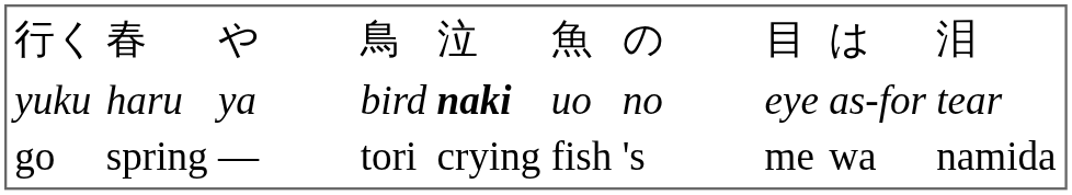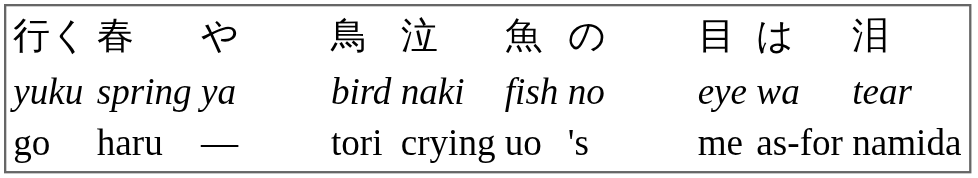yuku | column 2: haru -> spring
yuku | column 6: bold -> normal
yuku | column 7: uo -> fish
yuku | column 11: as-for -> wa
go | column 2: spring -> haru
go | column 7: fish -> uo
go | column 11: wa -> as-for
